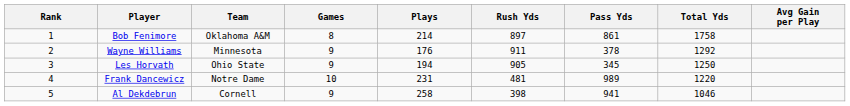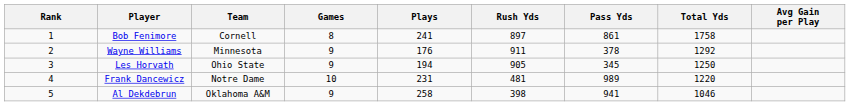Bob Fenimore | Team: Oklahoma A&M -> Cornell
Bob Fenimore | Plays: 214 -> 241
Al Dekdebrun | Team: Cornell -> Oklahoma A&M
